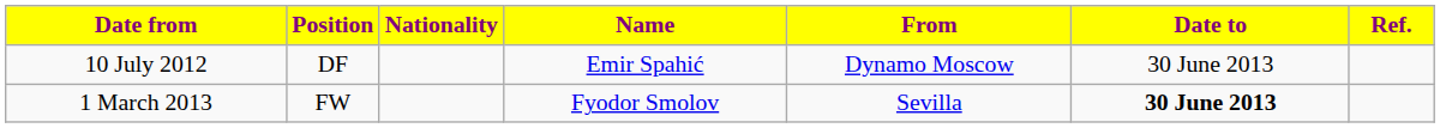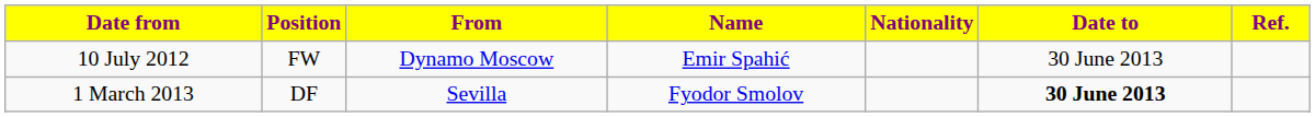columns swapped: Nationality <-> From
10 July 2012 | Position: DF -> FW
1 March 2013 | Position: FW -> DF
